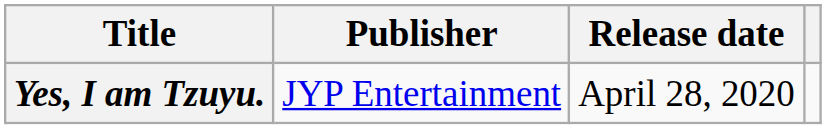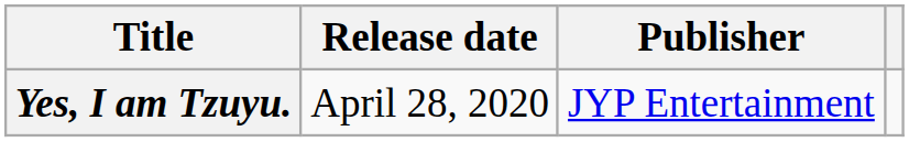columns swapped: Release date <-> Publisher
